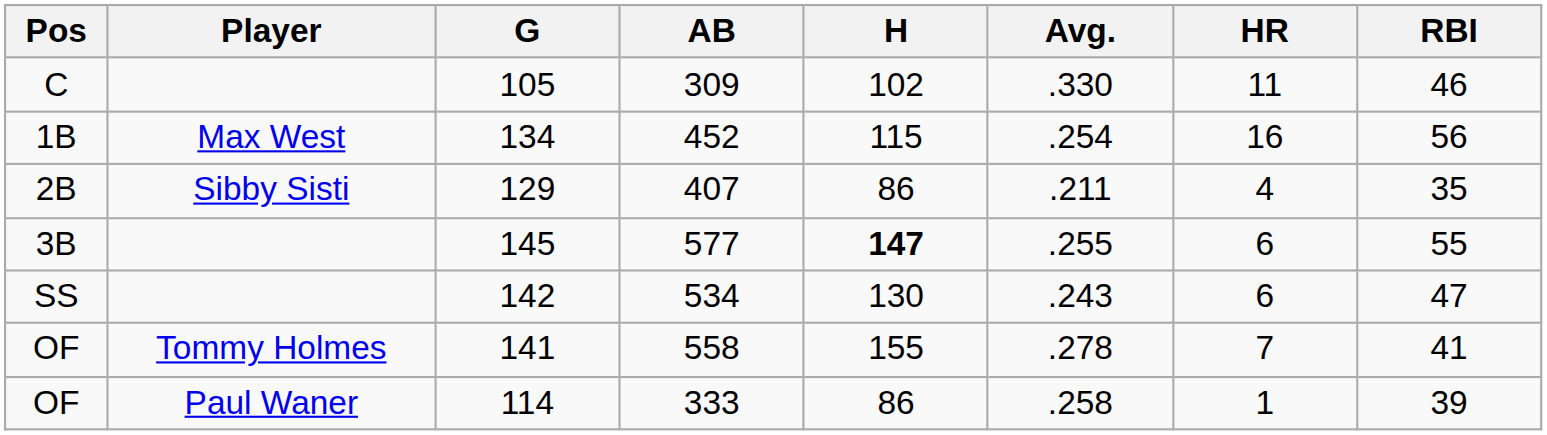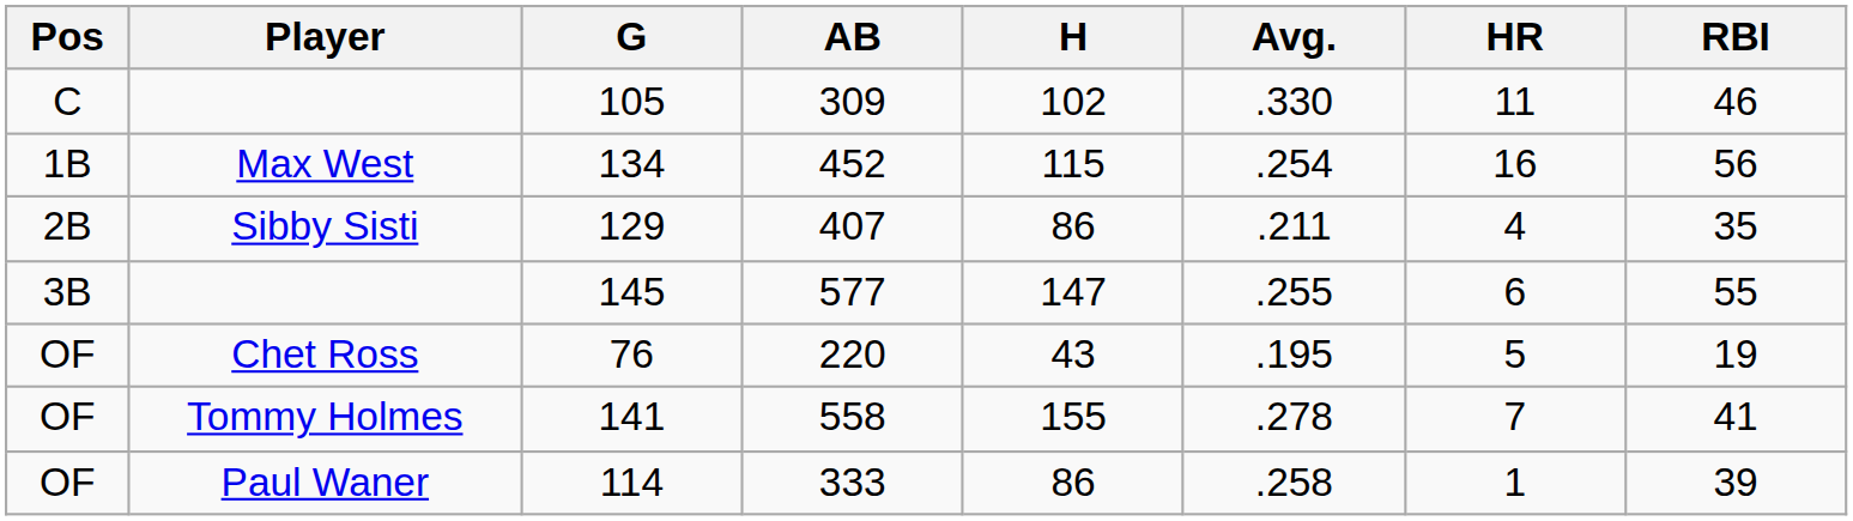145 | H: bold -> normal
- row: SS | 142 | 534 | 130 | .243 | 6 | 47
+ row: OF | Chet Ross | 76 | 220 | 43 | .195 | 5 | 19
